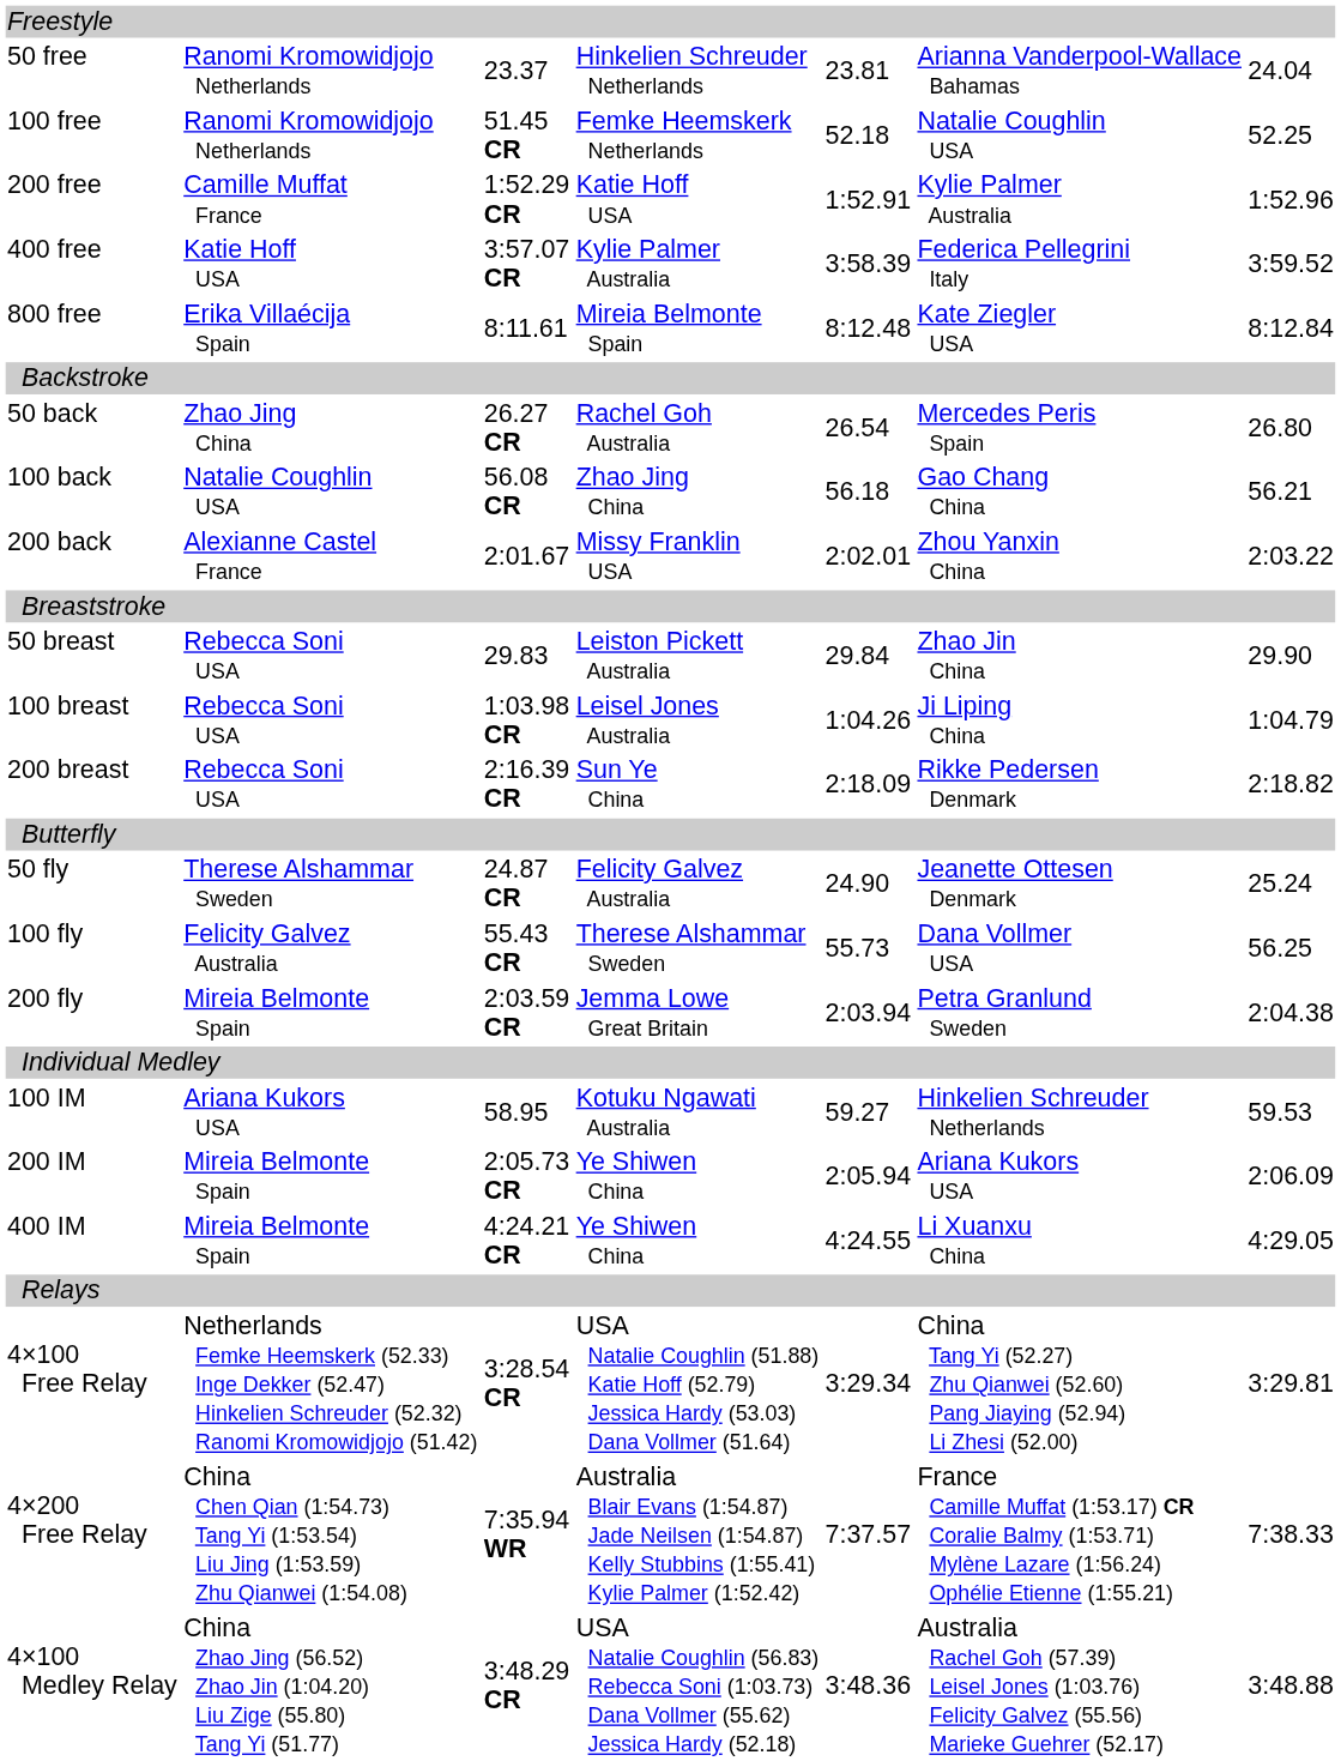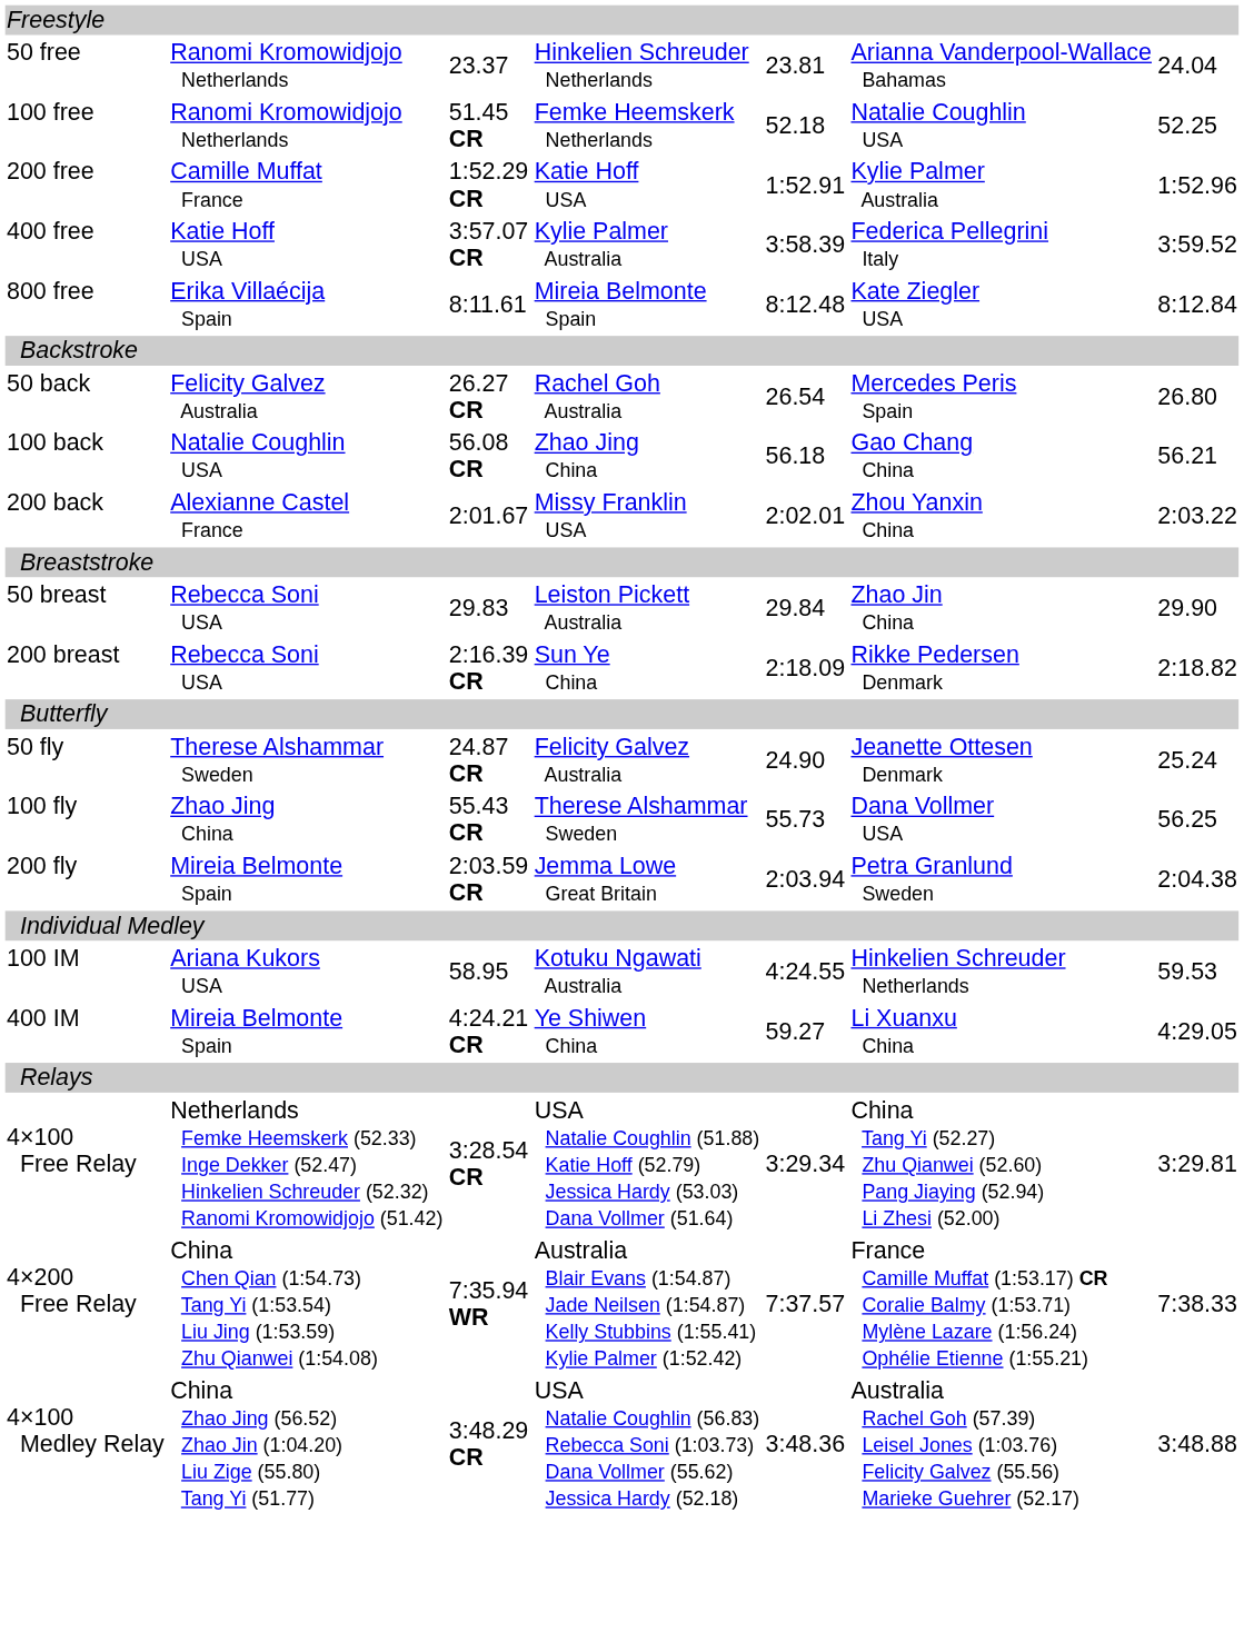50 back | column 2: Zhao Jing China -> Felicity Galvez Australia
- row: 100 breast | Rebecca Soni USA | 1:03.98 CR | Leisel Jones Australia | 1:04.26 | Ji Liping China | 1:04.79
100 fly | column 2: Felicity Galvez Australia -> Zhao Jing China
100 IM | column 5: 59.27 -> 4:24.55
- row: 200 IM | Mireia Belmonte Spain | 2:05.73 CR | Ye Shiwen China | 2:05.94 | Ariana Kukors USA | 2:06.09
400 IM | column 5: 4:24.55 -> 59.27
